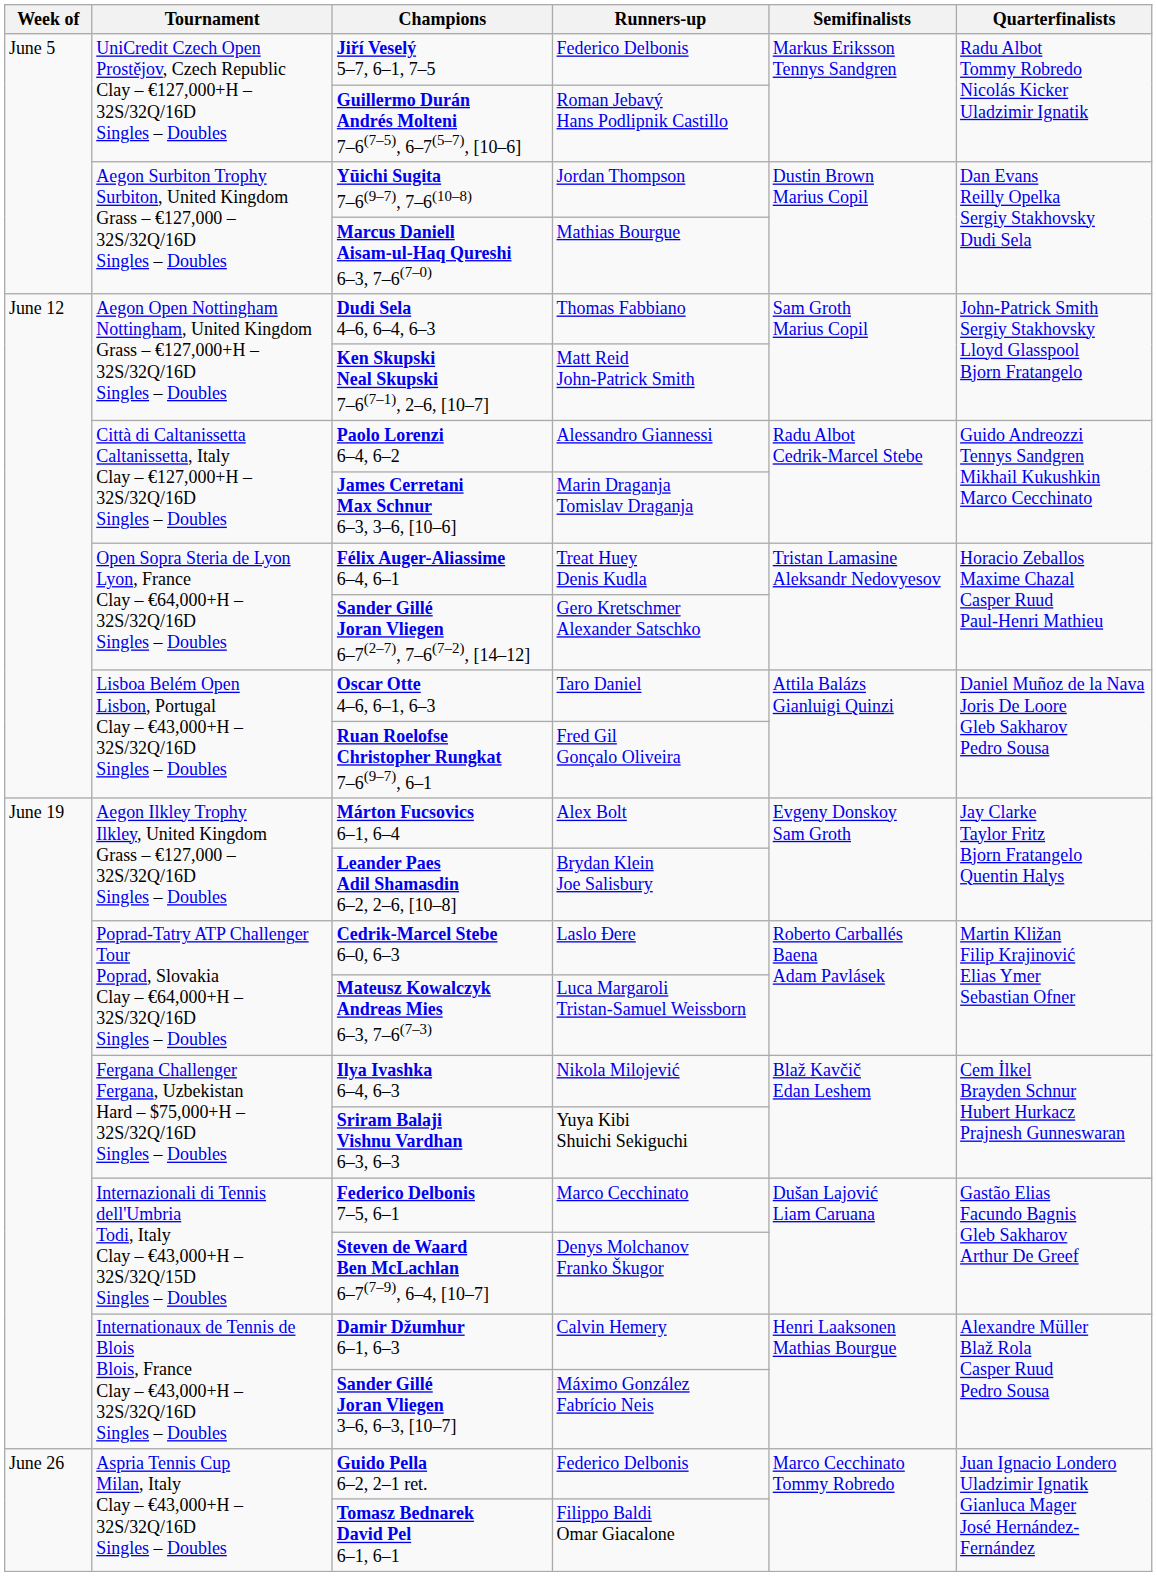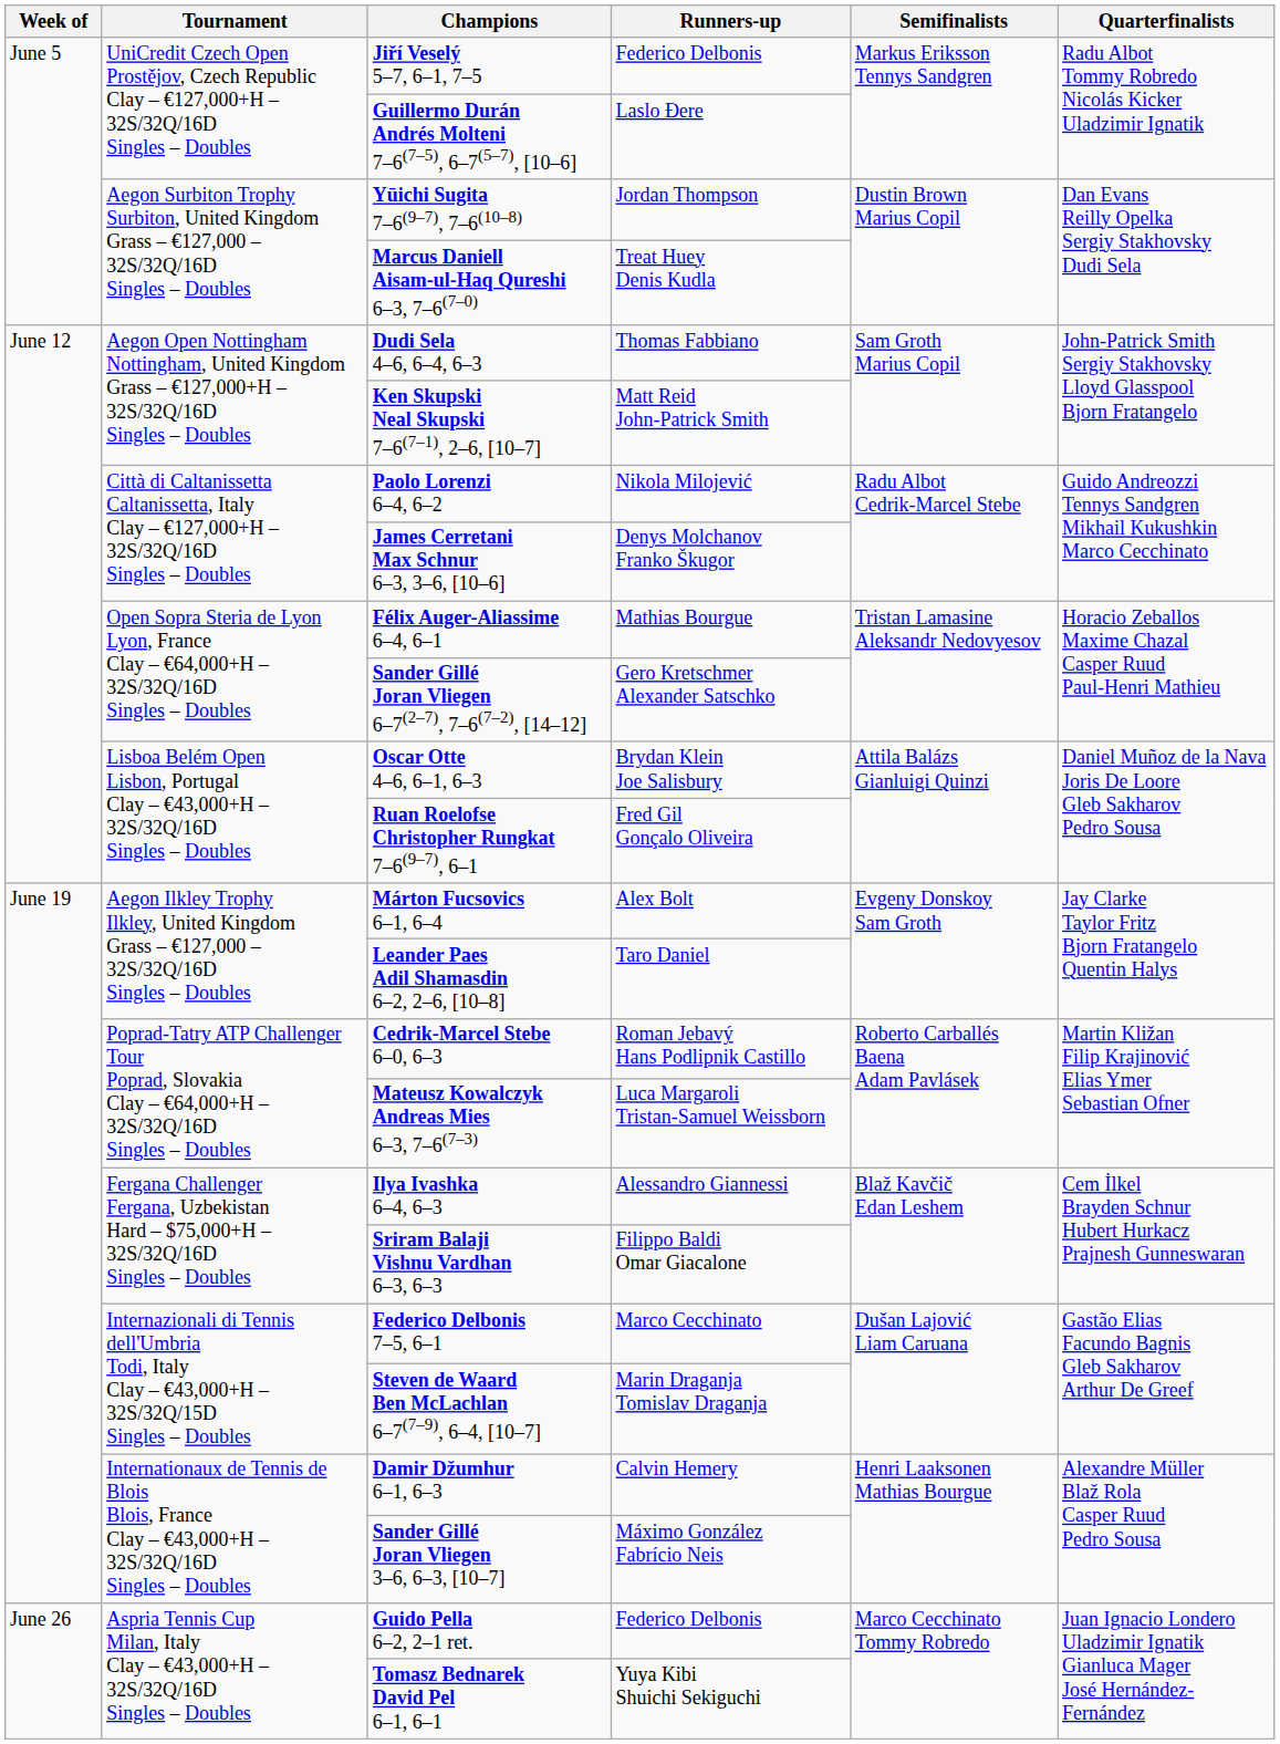Guillermo Durán Andrés Molteni 7–6(7–5), 6–7(5–7), [10–6] | Runners-up: Roman Jebavý Hans Podlipnik Castillo -> Laslo Đere
Marcus Daniell Aisam-ul-Haq Qureshi 6–3, 7–6(7–0) | Runners-up: Mathias Bourgue -> Treat Huey Denis Kudla
Paolo Lorenzi 6–4, 6–2 | Runners-up: Alessandro Giannessi -> Nikola Milojević
James Cerretani Max Schnur 6–3, 3–6, [10–6] | Runners-up: Marin Draganja Tomislav Draganja -> Denys Molchanov Franko Škugor
Félix Auger-Aliassime 6–4, 6–1 | Runners-up: Treat Huey Denis Kudla -> Mathias Bourgue
Oscar Otte 4–6, 6–1, 6–3 | Runners-up: Taro Daniel -> Brydan Klein Joe Salisbury
Leander Paes Adil Shamasdin 6–2, 2–6, [10–8] | Runners-up: Brydan Klein Joe Salisbury -> Taro Daniel
Cedrik-Marcel Stebe 6–0, 6–3 | Runners-up: Laslo Đere -> Roman Jebavý Hans Podlipnik Castillo
Ilya Ivashka 6–4, 6–3 | Runners-up: Nikola Milojević -> Alessandro Giannessi
Sriram Balaji Vishnu Vardhan 6–3, 6–3 | Runners-up: Yuya Kibi Shuichi Sekiguchi -> Filippo Baldi Omar Giacalone
Steven de Waard Ben McLachlan 6–7(7–9), 6–4, [10–7] | Runners-up: Denys Molchanov Franko Škugor -> Marin Draganja Tomislav Draganja
Tomasz Bednarek David Pel 6–1, 6–1 | Runners-up: Filippo Baldi Omar Giacalone -> Yuya Kibi Shuichi Sekiguchi
